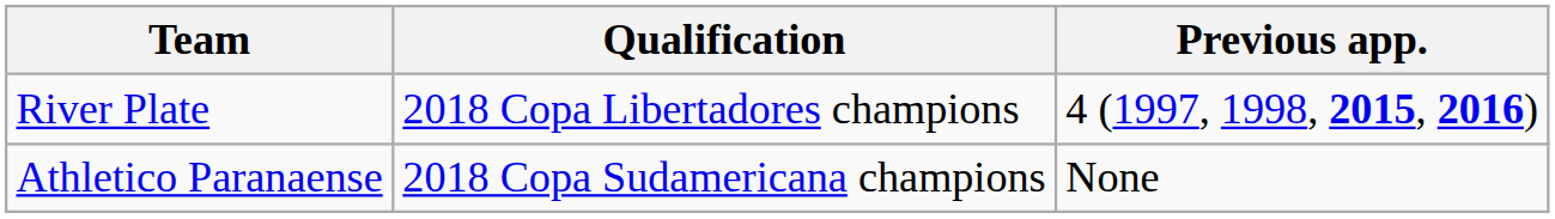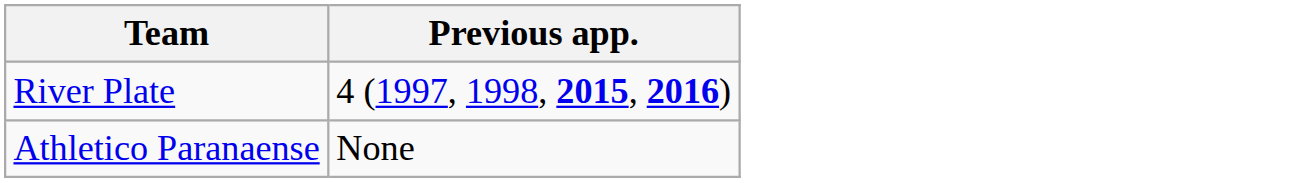- column: Qualification | 2018 Copa Libertadores champions | 2018 Copa Sudamericana champions
